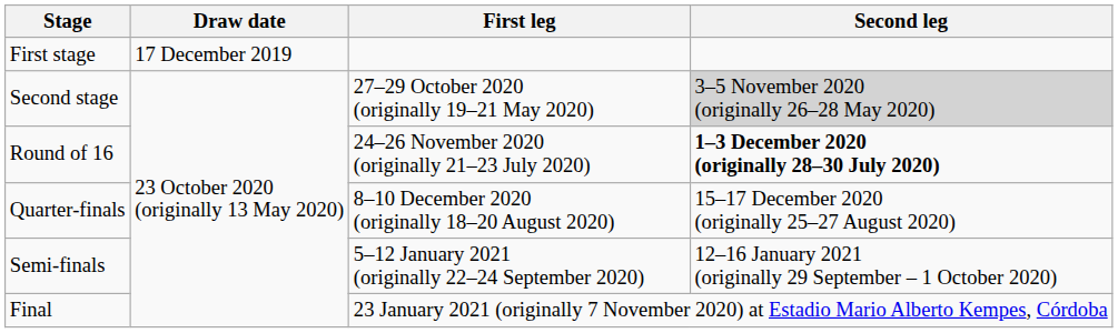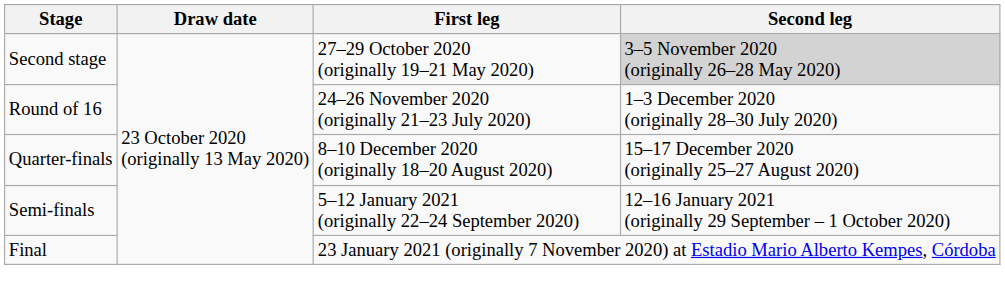- row: First stage | 17 December 2019
Round of 16 | Second leg: bold -> normal
